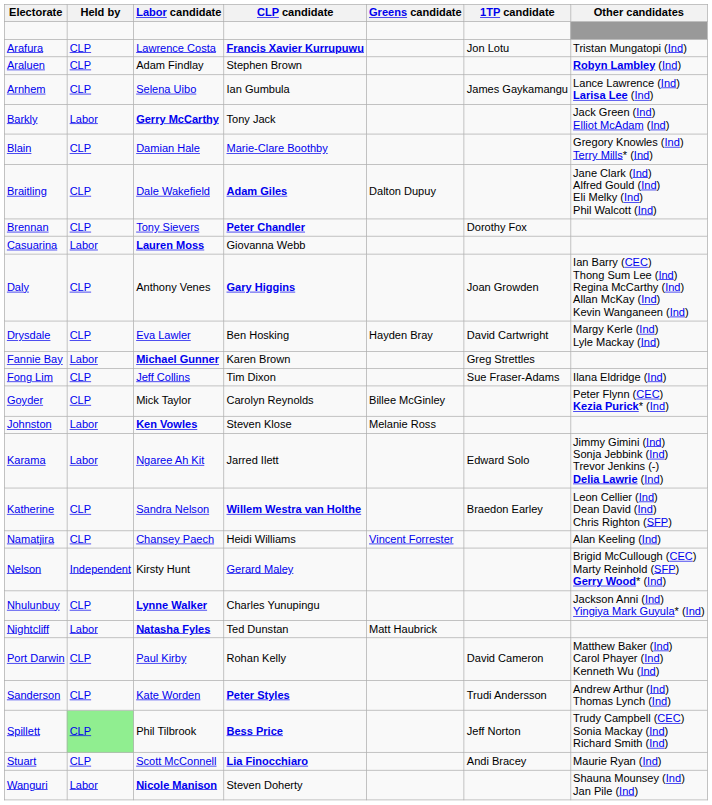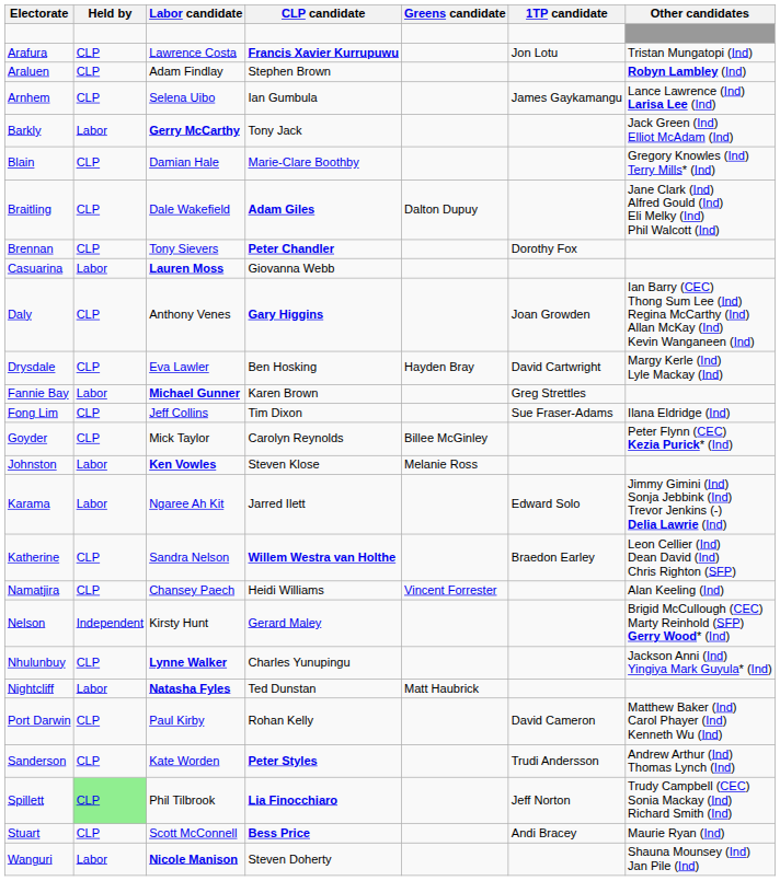Spillett | CLP candidate: Bess Price -> Lia Finocchiaro
Stuart | CLP candidate: Lia Finocchiaro -> Bess Price
